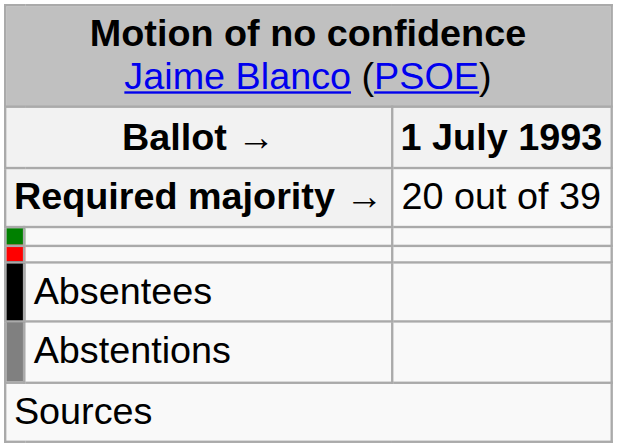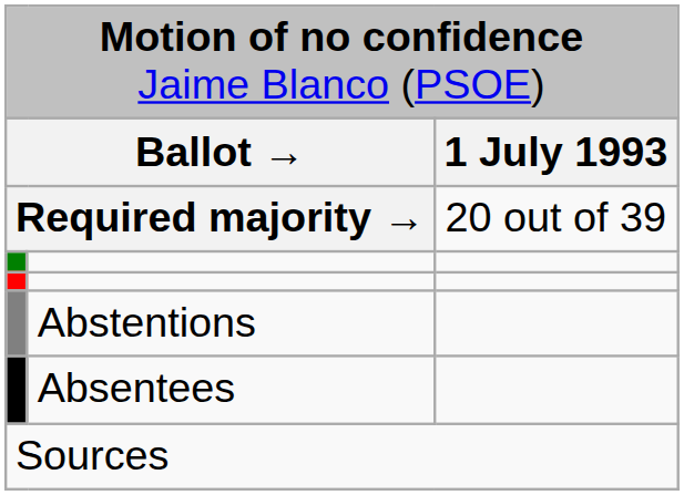rows swapped: Abstentions <-> Absentees
